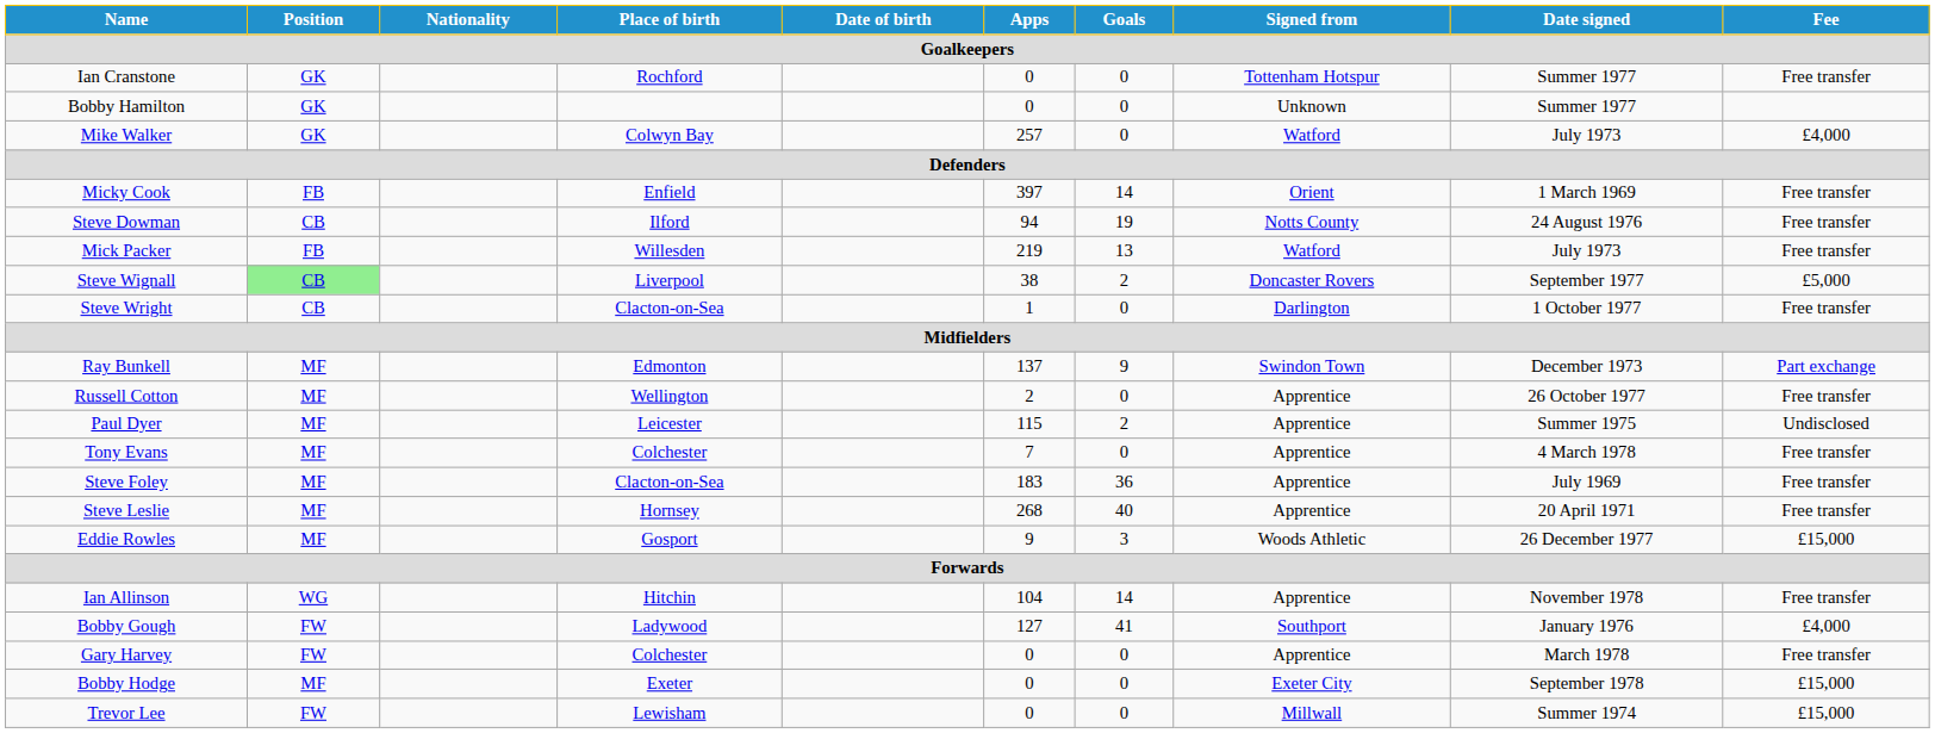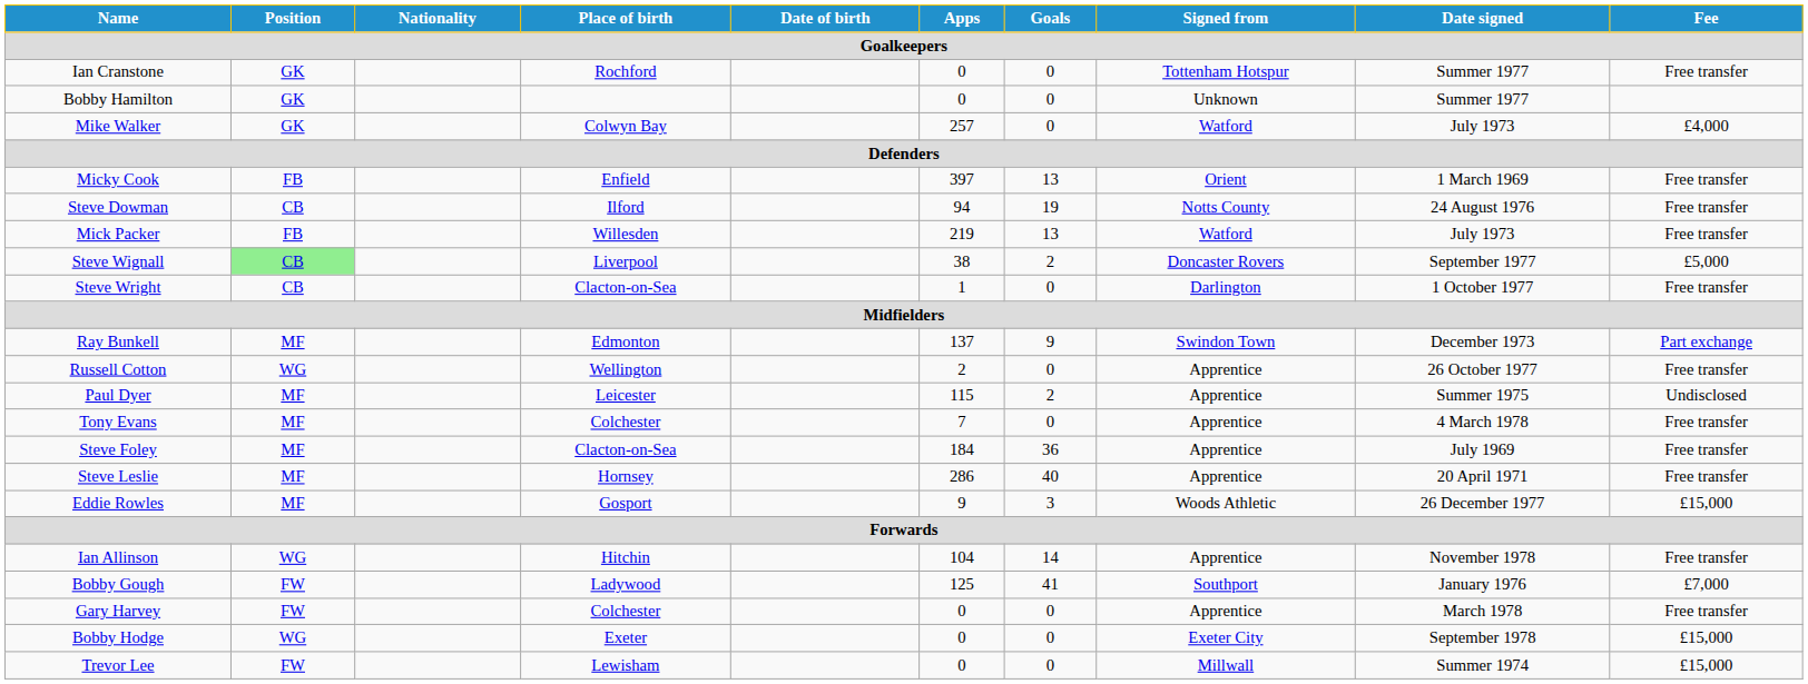Micky Cook | Goals: 14 -> 13
Russell Cotton | Position: MF -> WG
Steve Foley | Apps: 183 -> 184
Steve Leslie | Apps: 268 -> 286
Bobby Gough | Apps: 127 -> 125
Bobby Gough | Fee: £4,000 -> £7,000
Bobby Hodge | Position: MF -> WG
